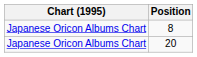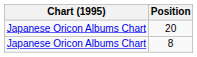rows swapped: 8 <-> 20
